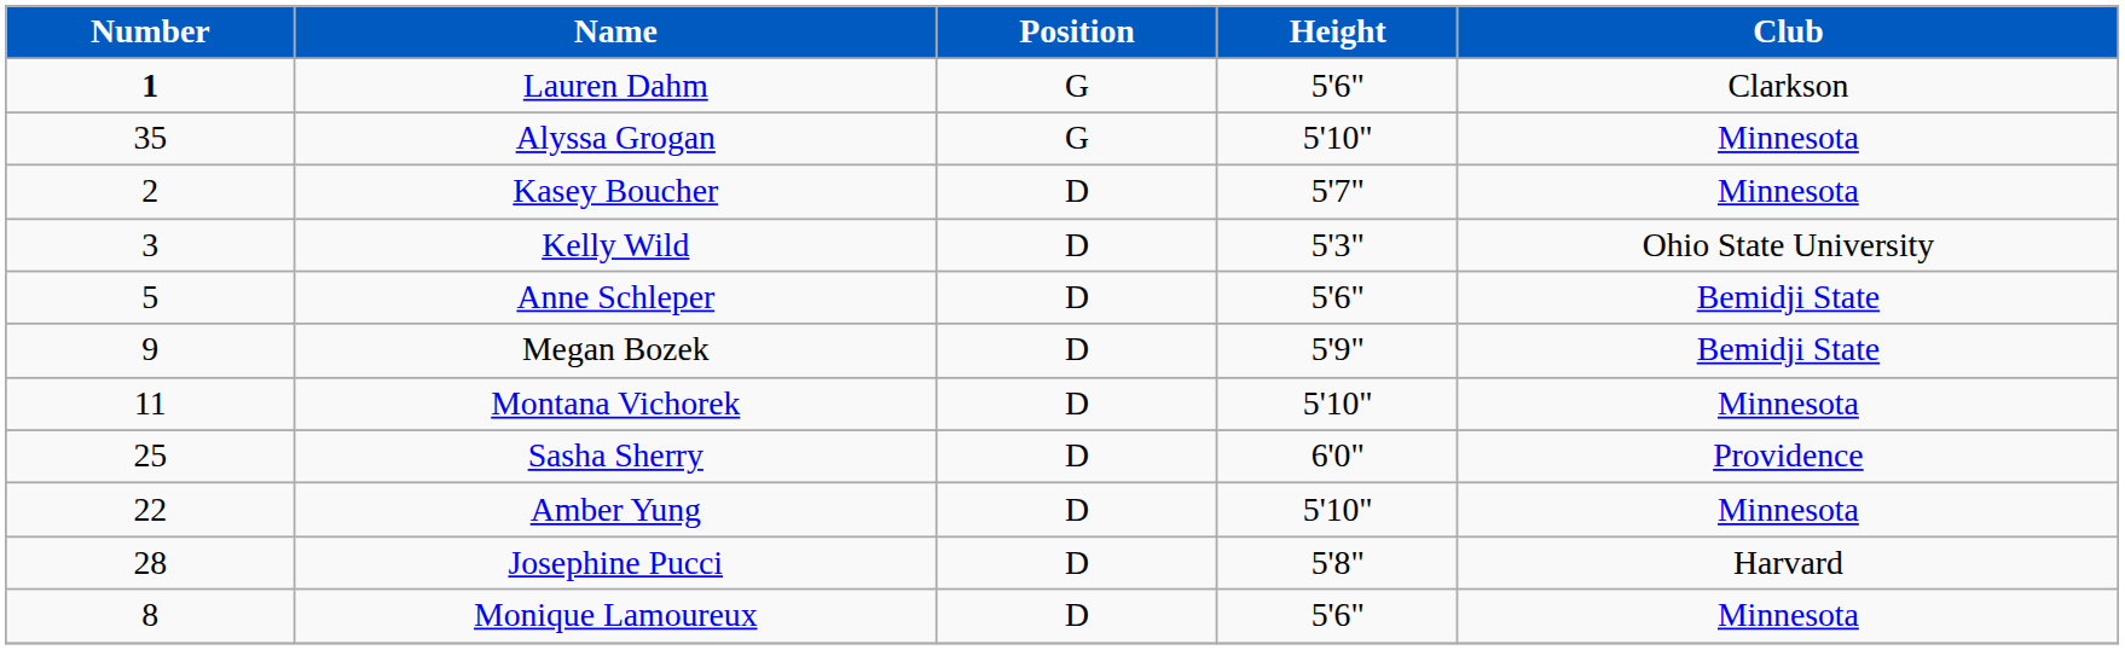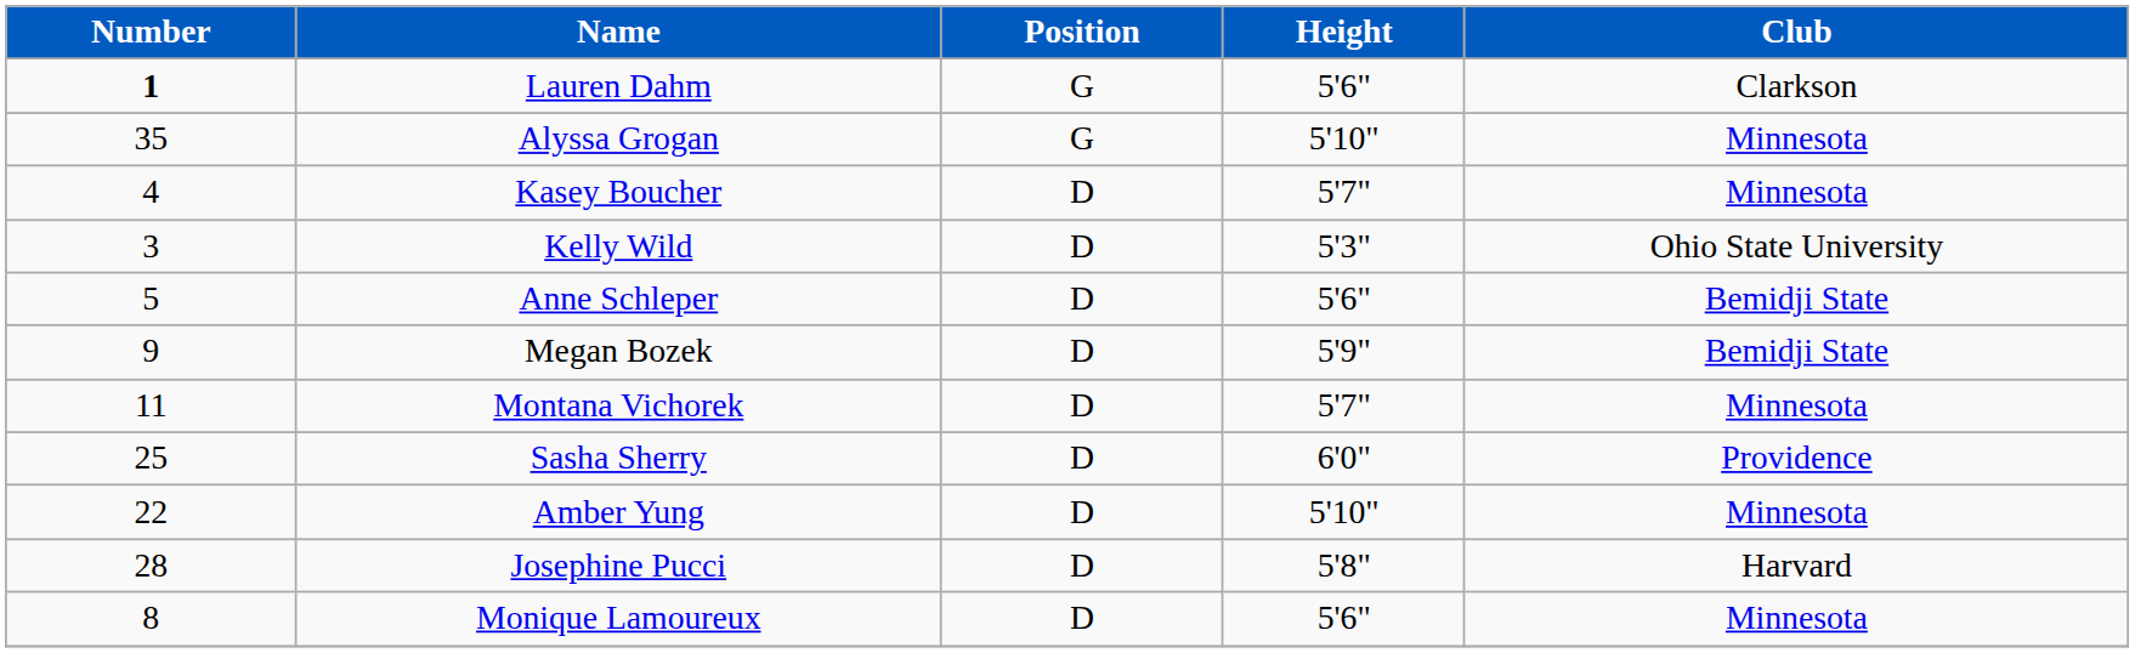Kasey Boucher | Number: 2 -> 4
Montana Vichorek | Height: 5'10" -> 5'7"
